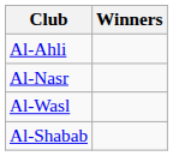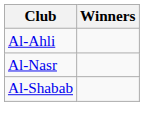- row: Al-Wasl
